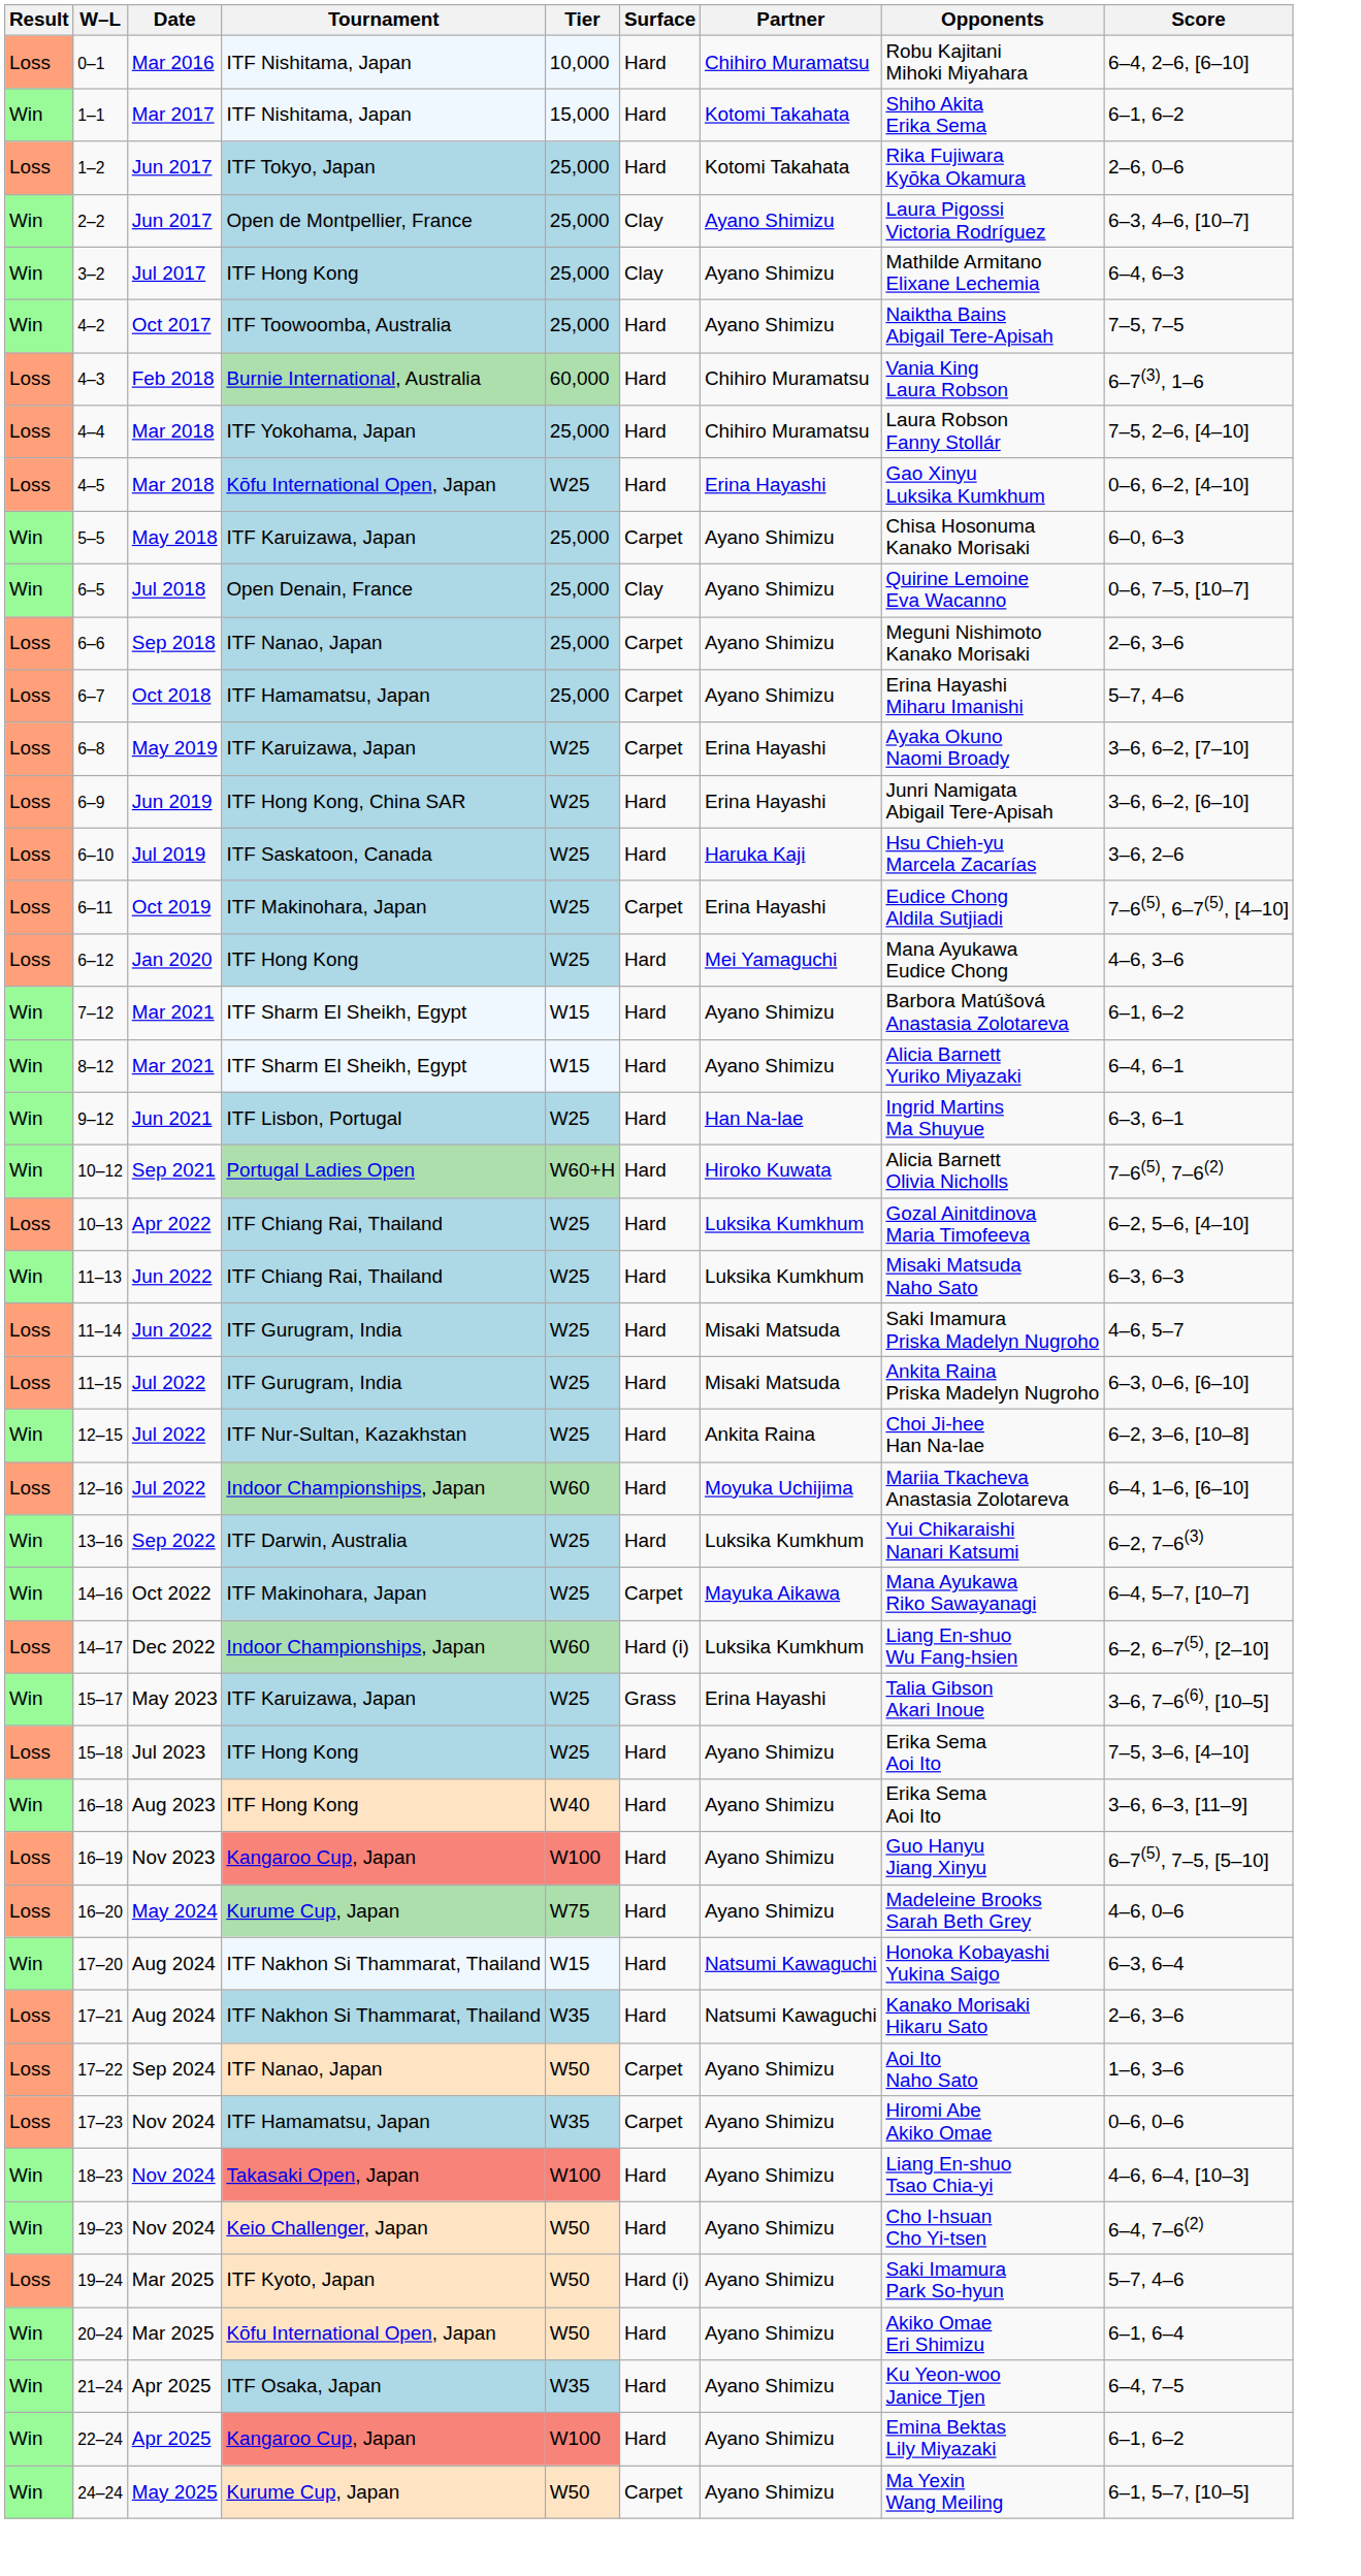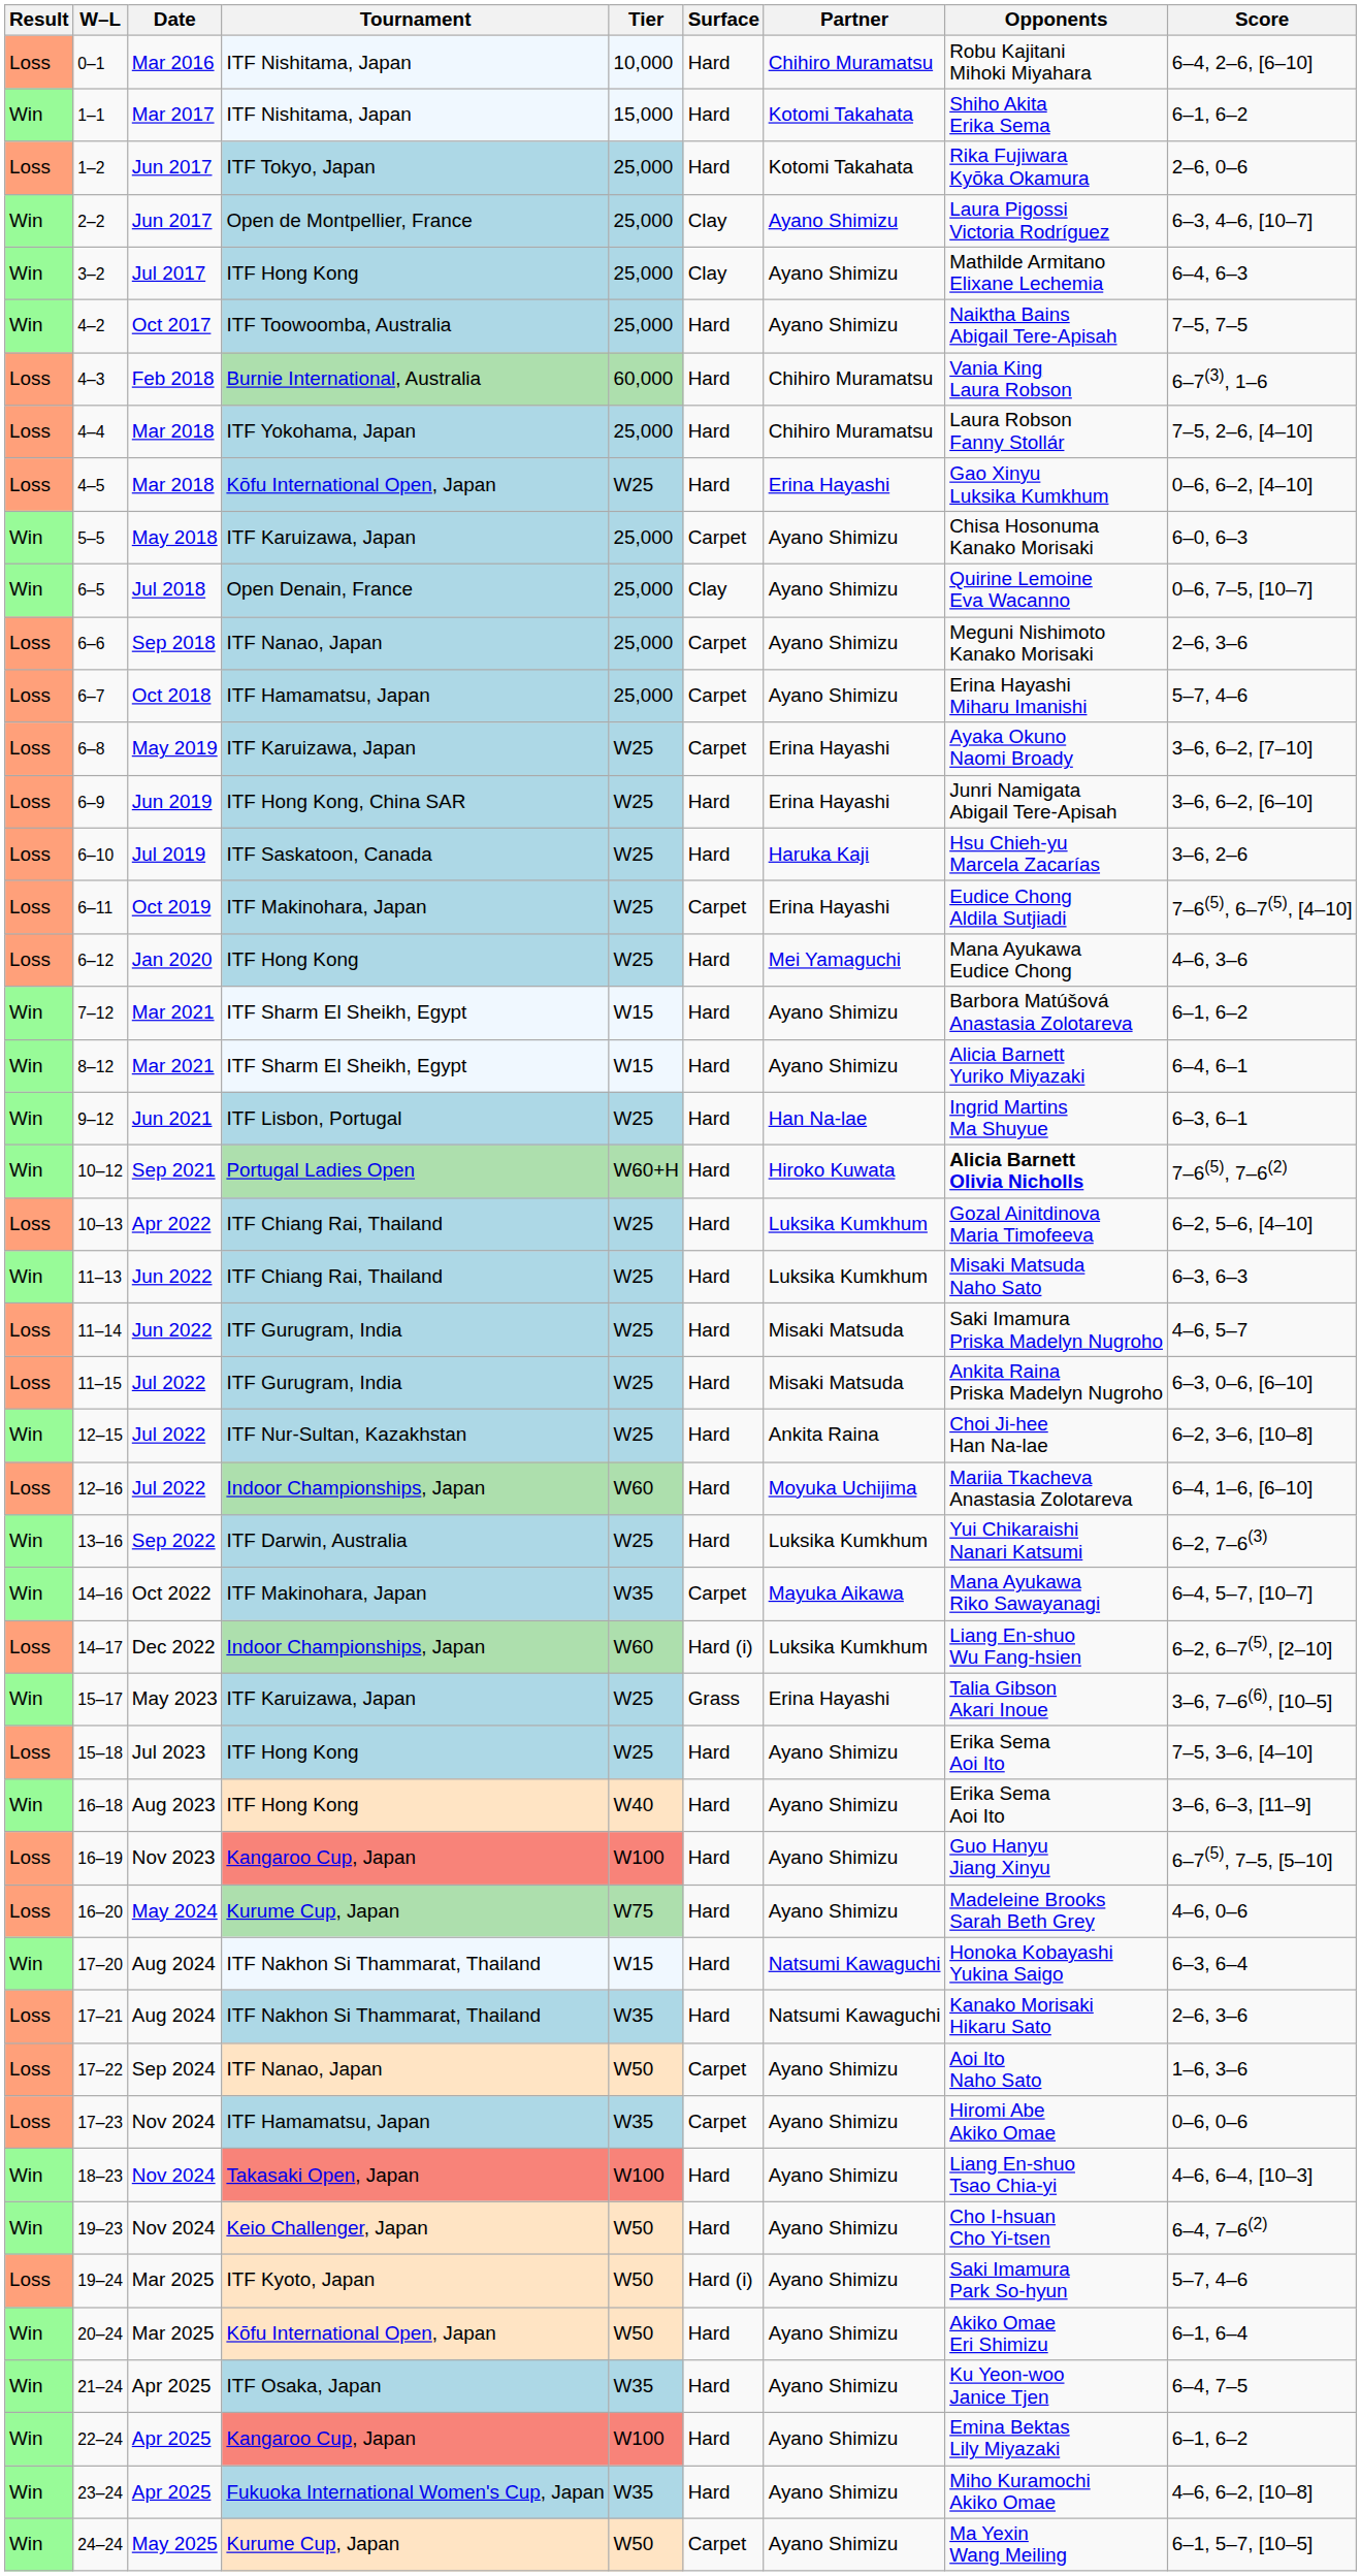10–12 | Opponents: normal -> bold
14–16 | Tier: W25 -> W35
+ row: Win | 23–24 | Apr 2025 | Fukuoka International Women's Cup, Japan | W35 | Hard | Ayano Shimizu | Miho Kuramochi Akiko Omae | 4–6, 6–2, [10–8]
